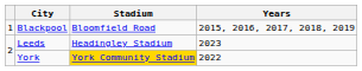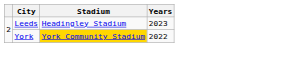- row: 1 | Blackpool | Bloomfield Road | 2015, 2016, 2017, 2018, 2019
